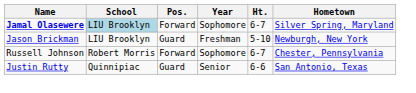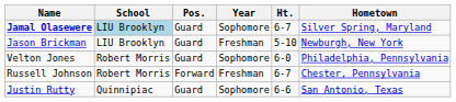Jamal Olasewere | Pos.: Forward -> Guard
+ row: Velton Jones | Robert Morris | Guard | Sophomore | 6-0 | Philadelphia, Pennsylvania
Russell Johnson | Year: Sophomore -> Freshman
Justin Rutty | Year: Senior -> Sophomore
